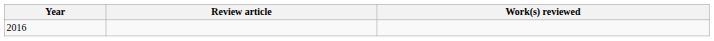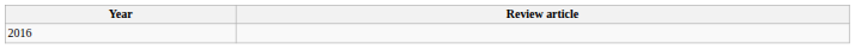- column: Work(s) reviewed
